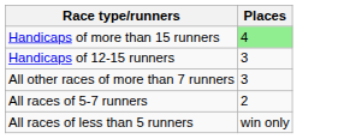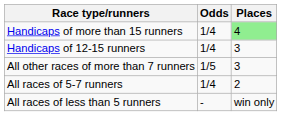+ column: Odds | 1/4 | 1/4 | 1/5 | 1/4 | -
